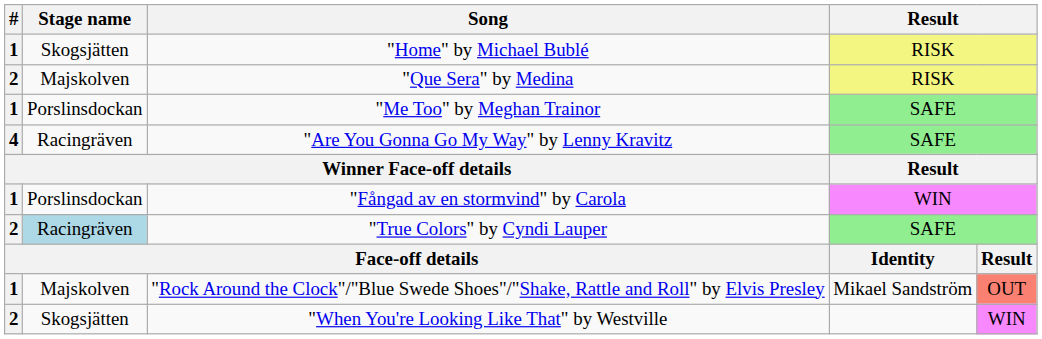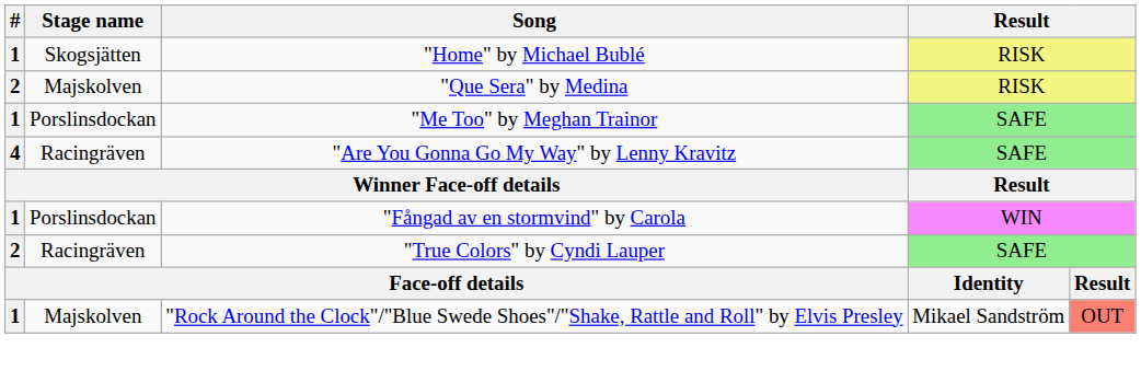"True Colors" by Cyndi Lauper | Stage name: lightblue background -> no background
- row: 2 | Skogsjätten | "When You're Looking Like That" by Westville | WIN
